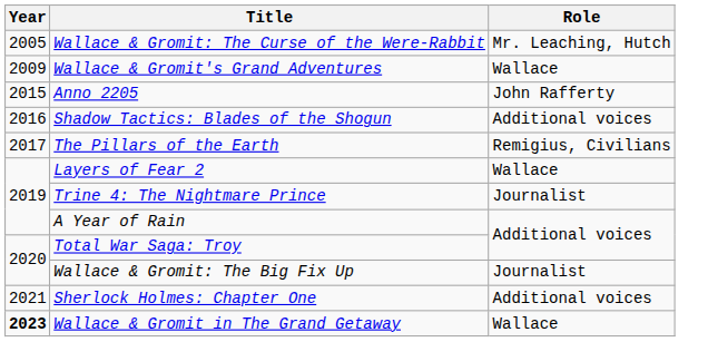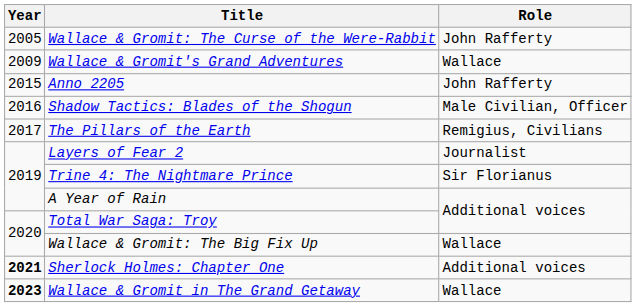Wallace & Gromit: The Curse of the Were-Rabbit | Role: Mr. Leaching, Hutch -> John Rafferty
Shadow Tactics: Blades of the Shogun | Role: Additional voices -> Male Civilian, Officer
Layers of Fear 2 | Role: Wallace -> Journalist
Trine 4: The Nightmare Prince | Role: Journalist -> Sir Florianus
Wallace & Gromit: The Big Fix Up | Role: Journalist -> Wallace
Sherlock Holmes: Chapter One | Year: normal -> bold
